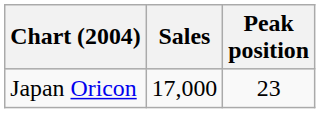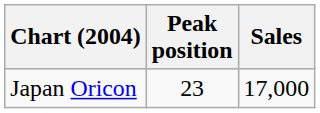columns swapped: Peak position <-> Sales
